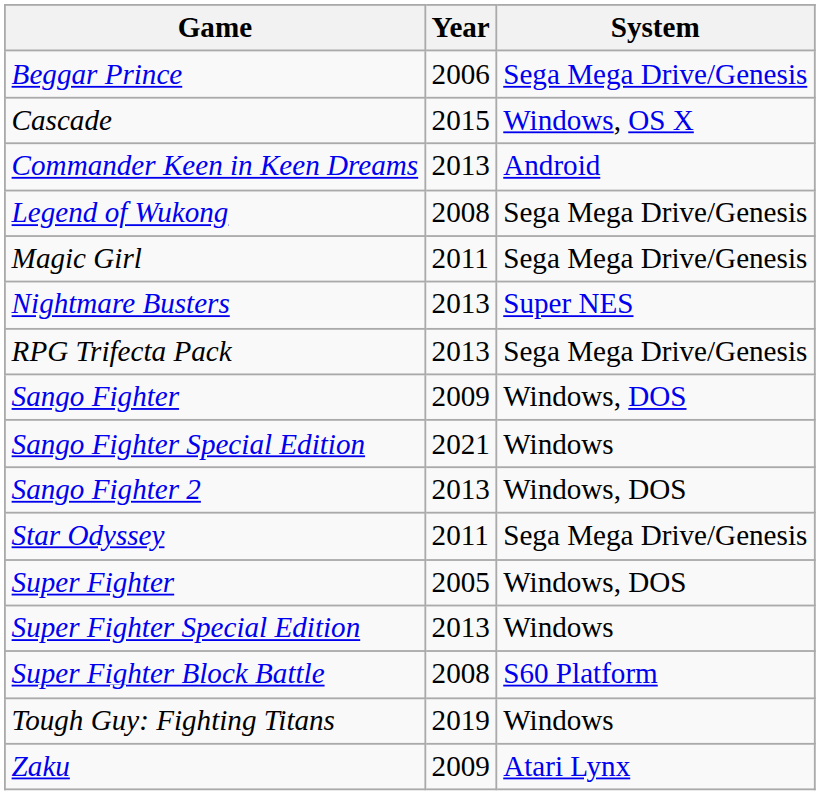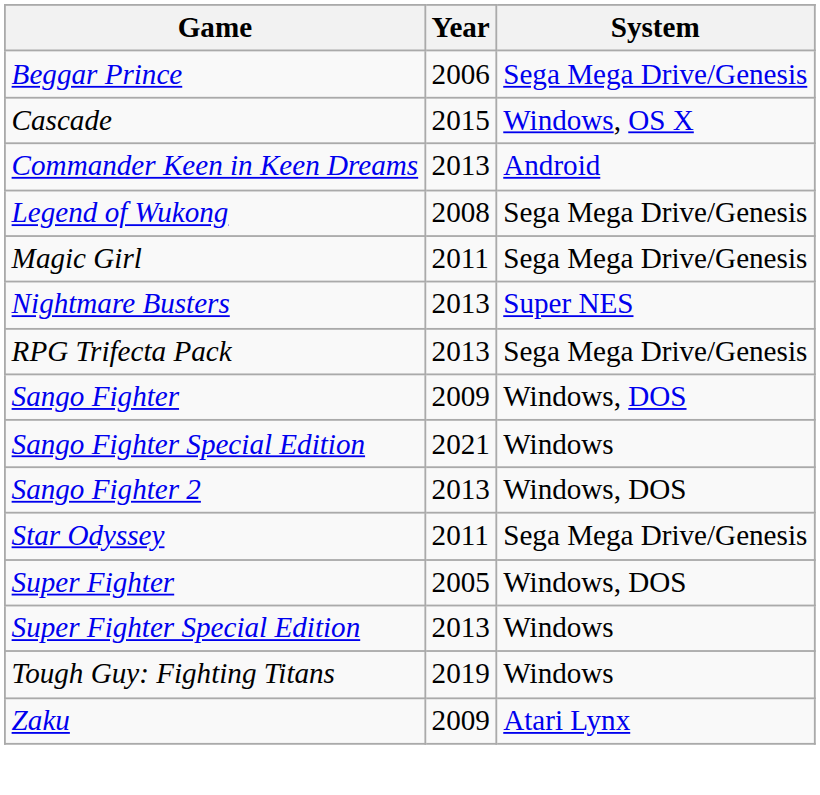- row: Super Fighter Block Battle | 2008 | S60 Platform
